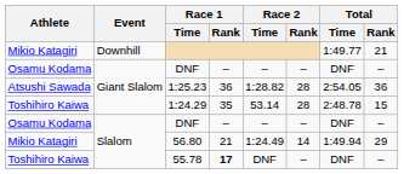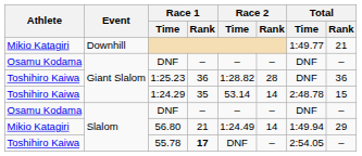1:25.23 | Athlete: Atsushi Sawada -> Toshihiro Kaiwa
1:25.23 | Total / Time: 2:54.05 -> DNF
1:24.29 | Race 2 / Rank: 28 -> 14
55.78 | Total / Time: DNF -> 2:54.05
